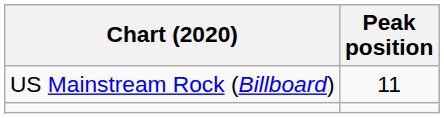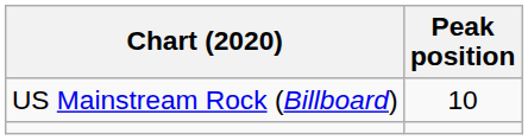US Mainstream Rock (Billboard) | Peak position: 11 -> 10
